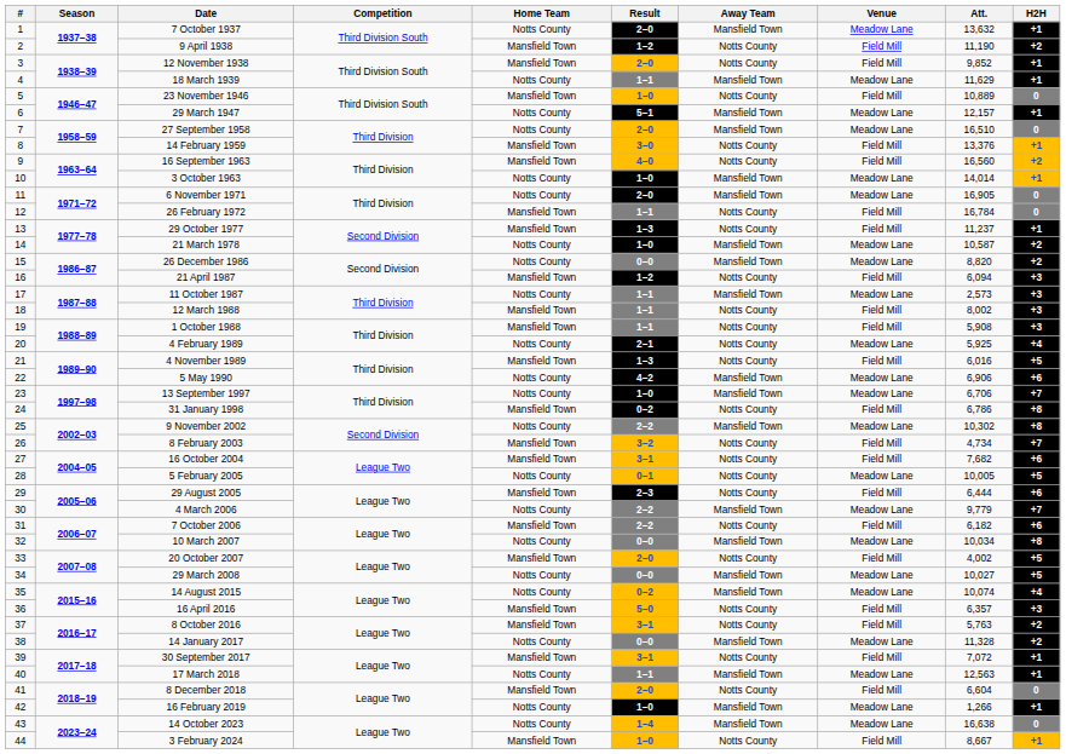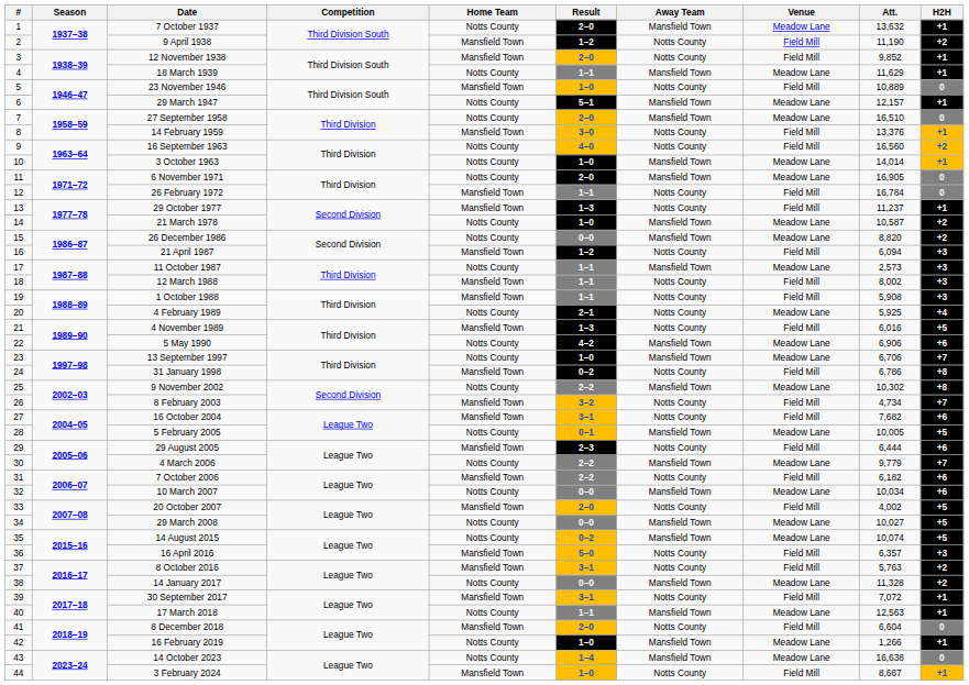16 September 1963 | Home Team: Mansfield Town -> Notts County
5 February 2005 | Away Team: Notts County -> Mansfield Town
10 March 2007 | H2H: +8 -> +6
14 August 2015 | H2H: +4 -> +5
